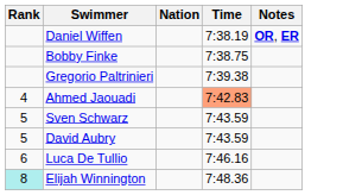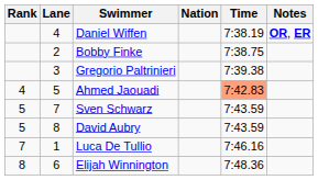+ column: Lane | 4 | 2 | 3 | 5 | 7 | 8 | 1 | 6
Luca De Tullio | Rank: 6 -> 7
Elijah Winnington | Rank: paleturquoise background -> no background
